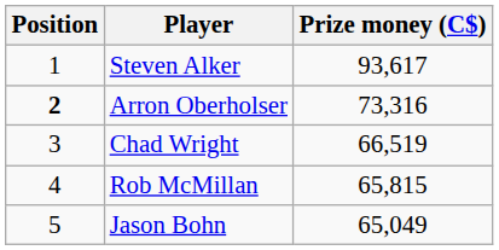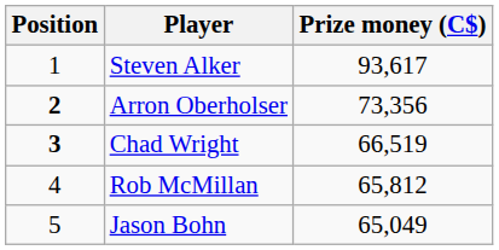Arron Oberholser | Prize money (C$): 73,316 -> 73,356
Chad Wright | Position: normal -> bold
Rob McMillan | Prize money (C$): 65,815 -> 65,812
